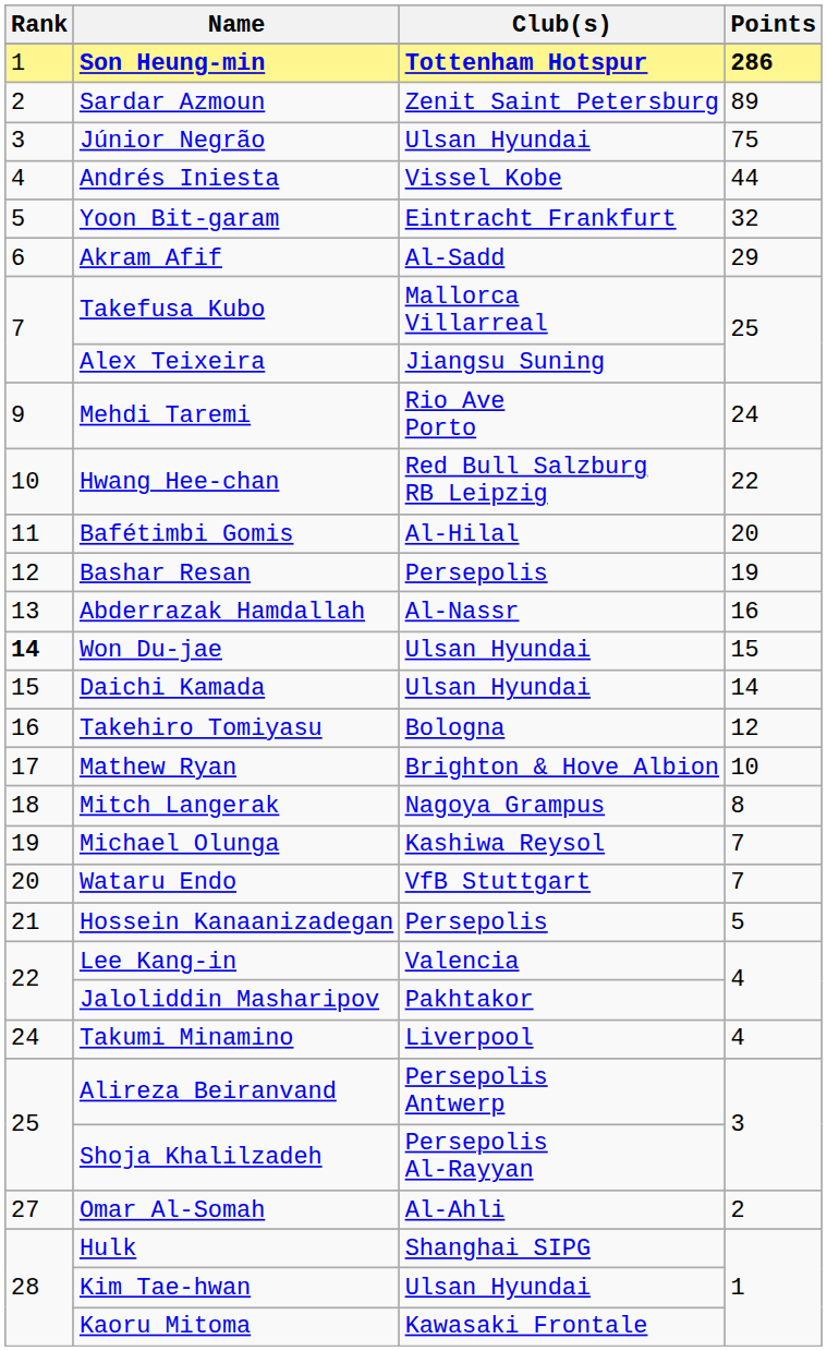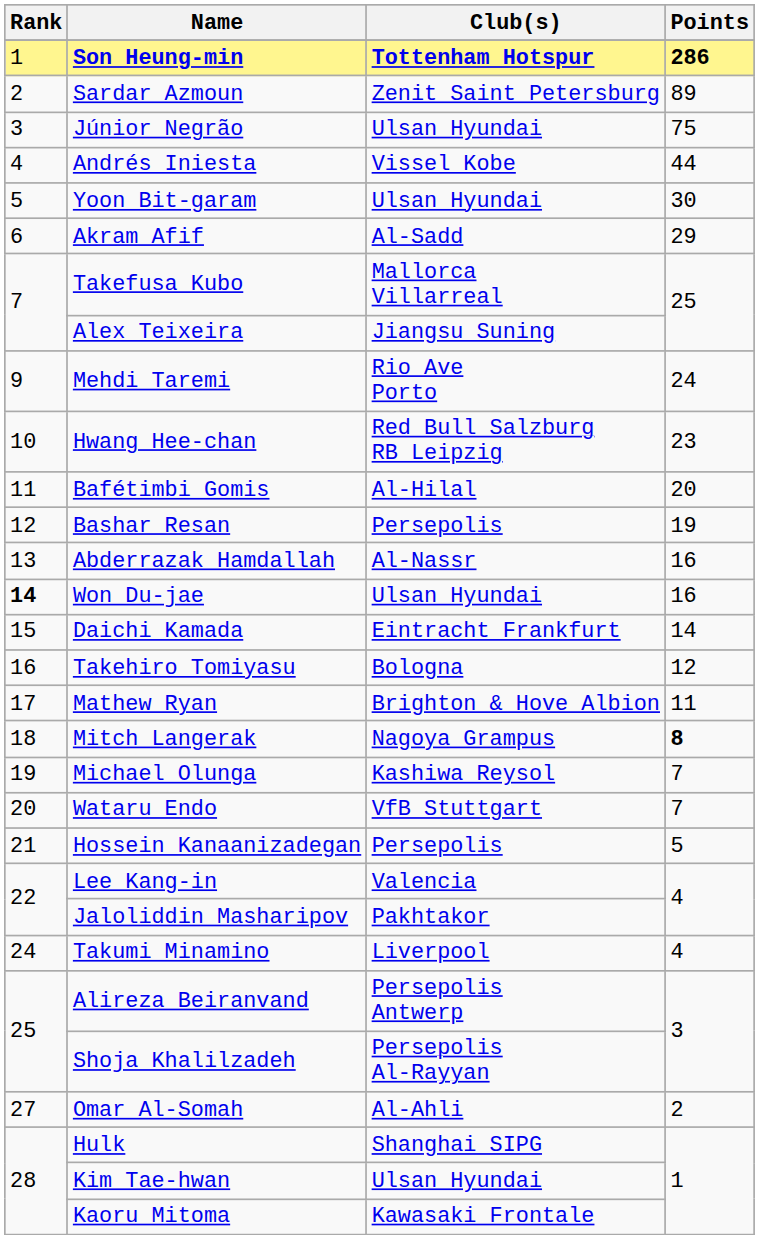Yoon Bit-garam | Club(s): Eintracht Frankfurt -> Ulsan Hyundai
Yoon Bit-garam | Points: 32 -> 30
Hwang Hee-chan | Points: 22 -> 23
Won Du-jae | Points: 15 -> 16
Daichi Kamada | Club(s): Ulsan Hyundai -> Eintracht Frankfurt
Mathew Ryan | Points: 10 -> 11
Mitch Langerak | Points: normal -> bold
